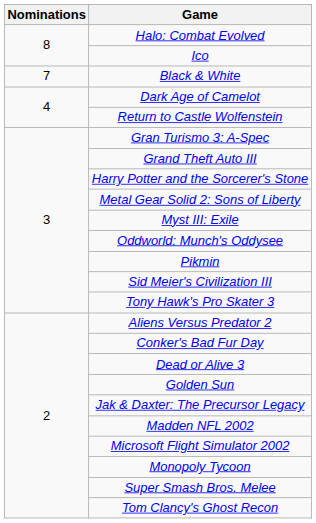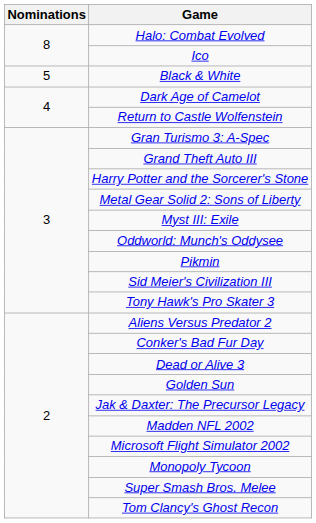Black & White | Nominations: 7 -> 5
